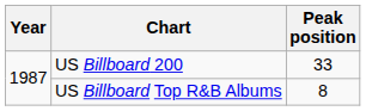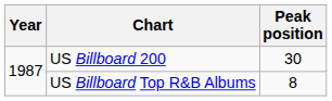US Billboard 200 | Peak position: 33 -> 30
